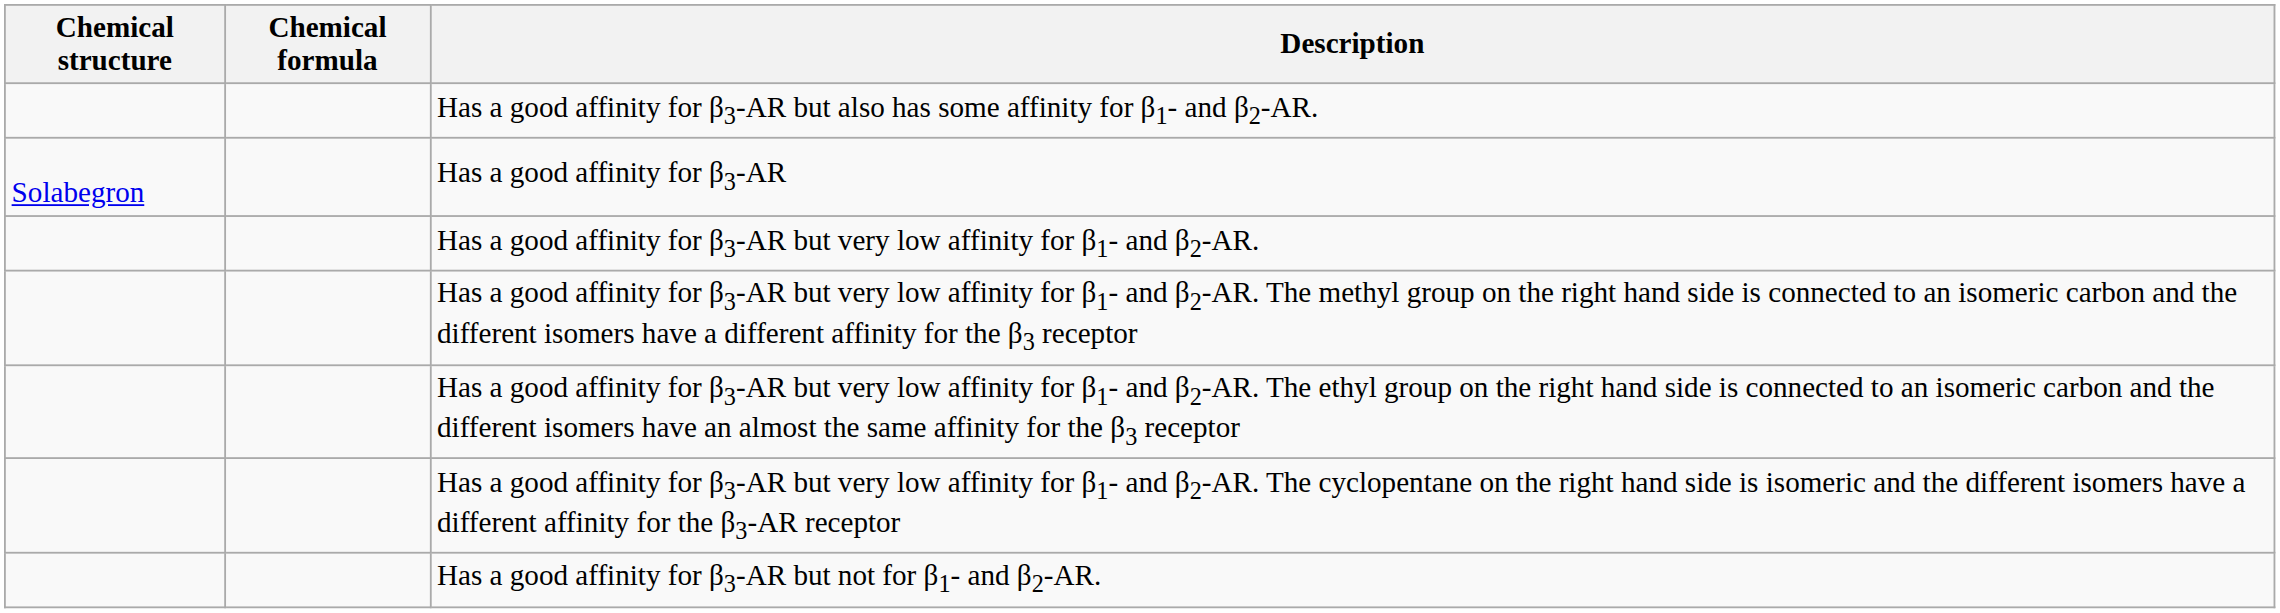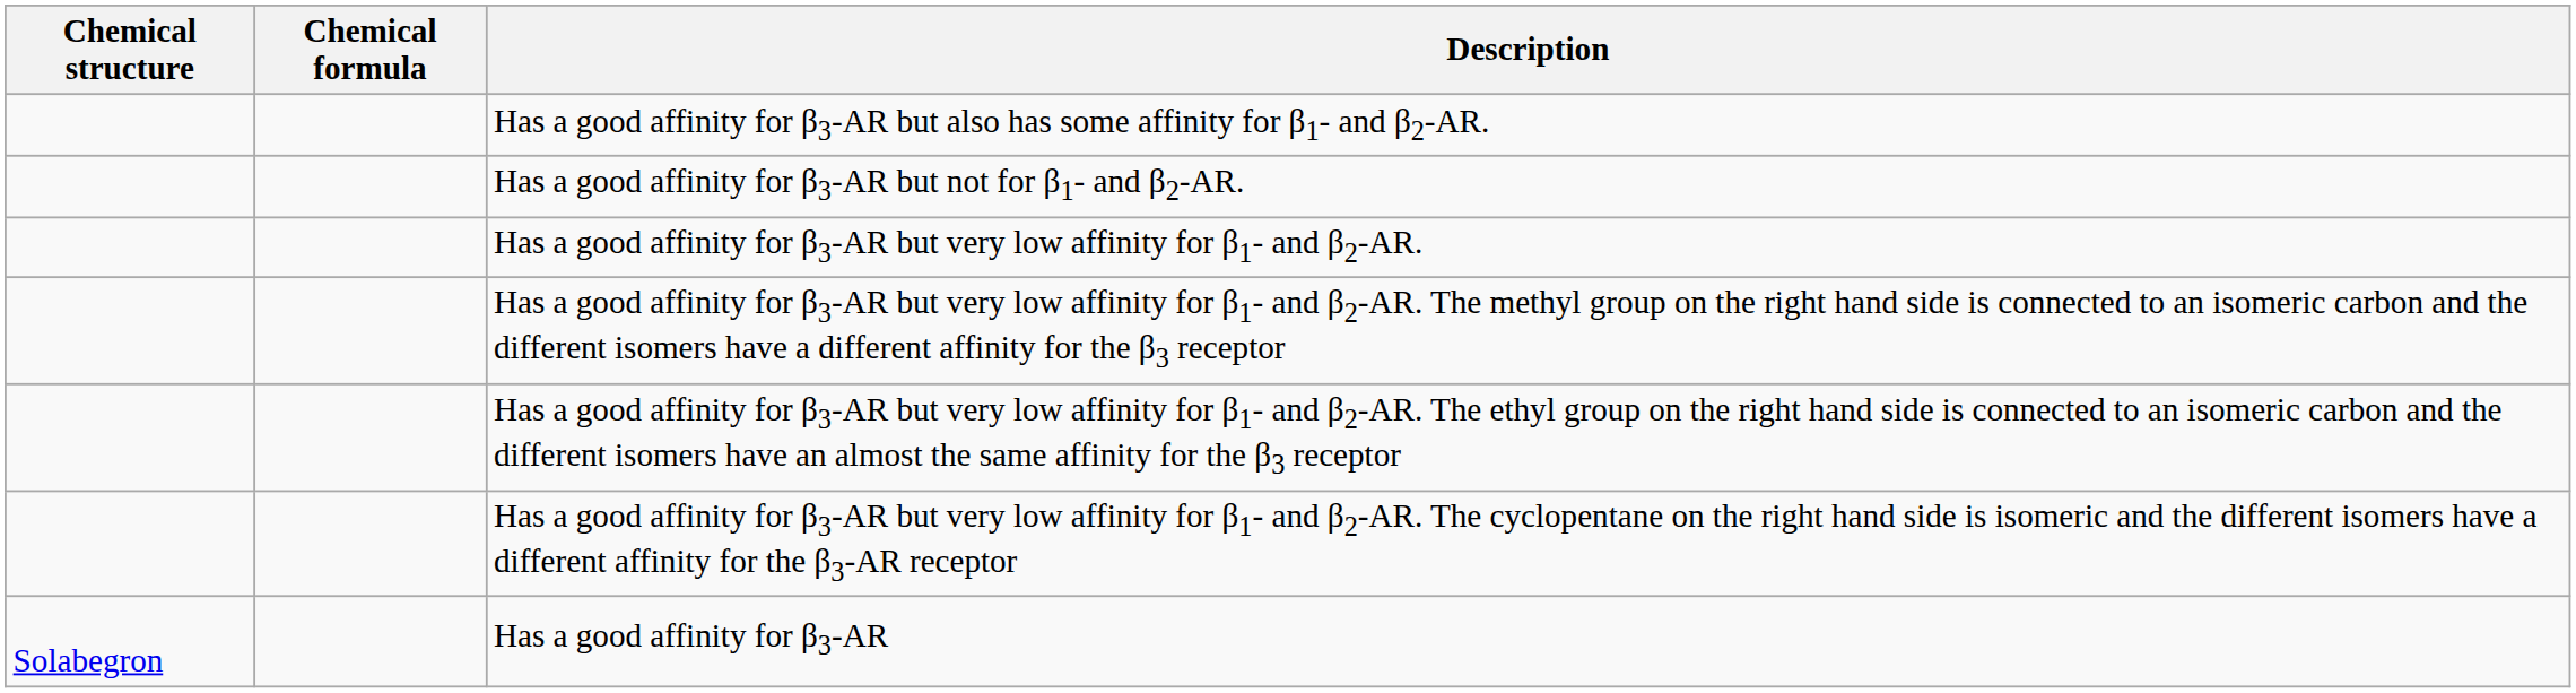rows swapped: Has a good affinity for β3-AR but not for β1- and β2-AR. <-> Has a good affinity for β3-AR
